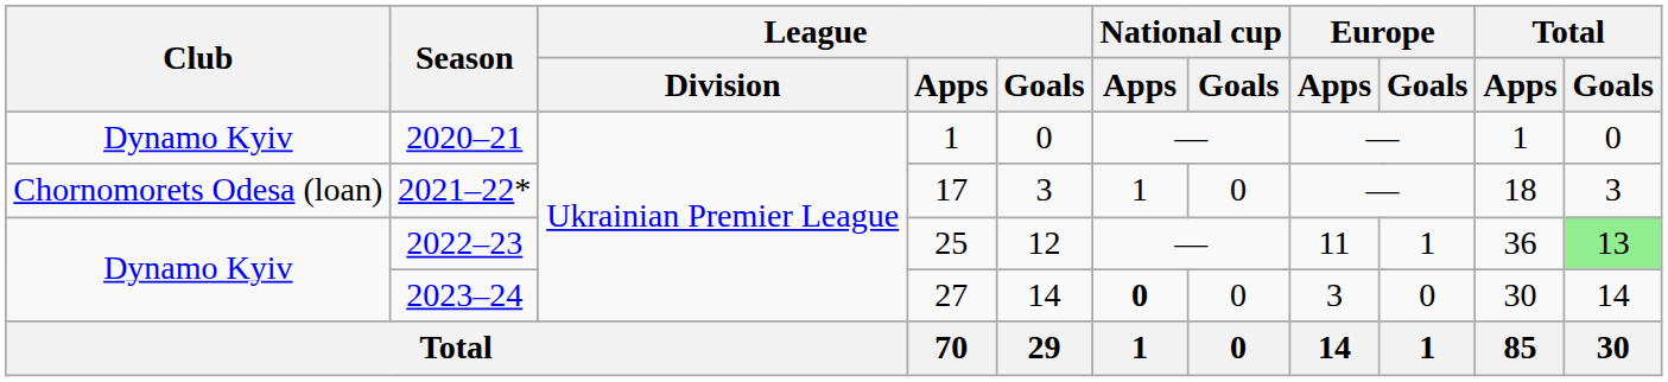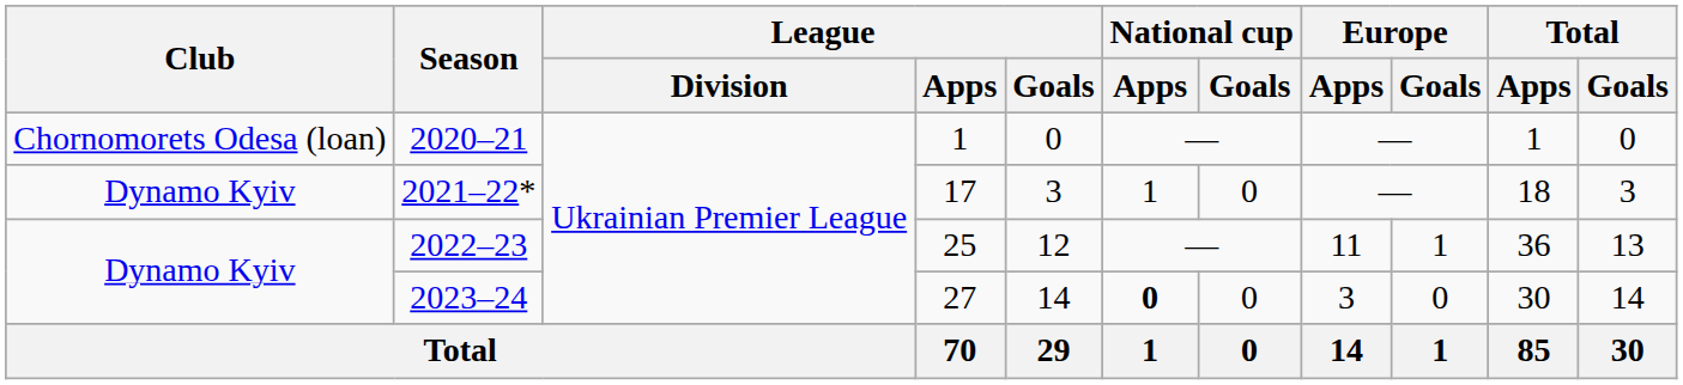2020–21 | Club: Dynamo Kyiv -> Chornomorets Odesa (loan)
2021–22* | Club: Chornomorets Odesa (loan) -> Dynamo Kyiv
2022–23 | Total / Goals: lightgreen background -> no background
